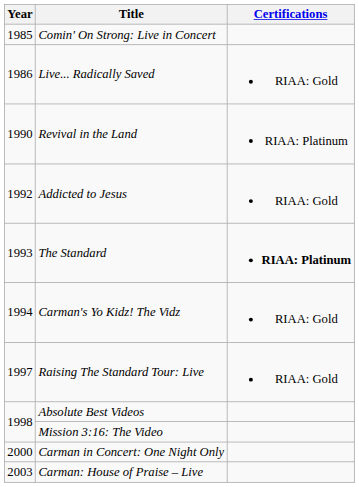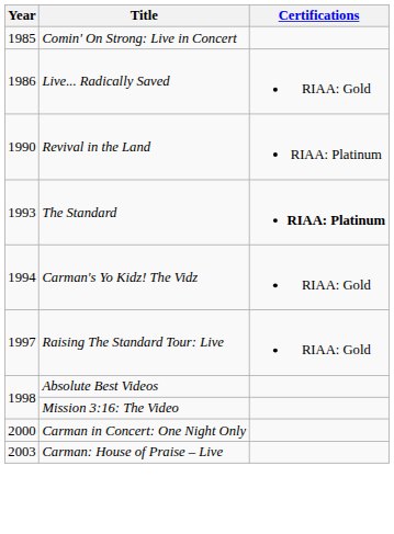- row: 1992 | Addicted to Jesus | RIAA: Gold
